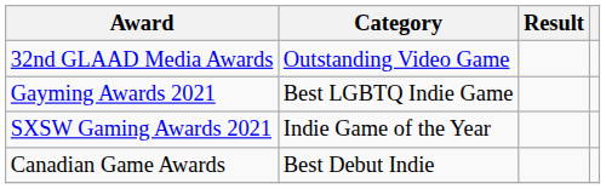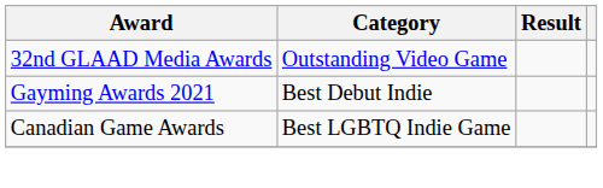Gayming Awards 2021 | Category: Best LGBTQ Indie Game -> Best Debut Indie
- row: SXSW Gaming Awards 2021 | Indie Game of the Year
Canadian Game Awards | Category: Best Debut Indie -> Best LGBTQ Indie Game
